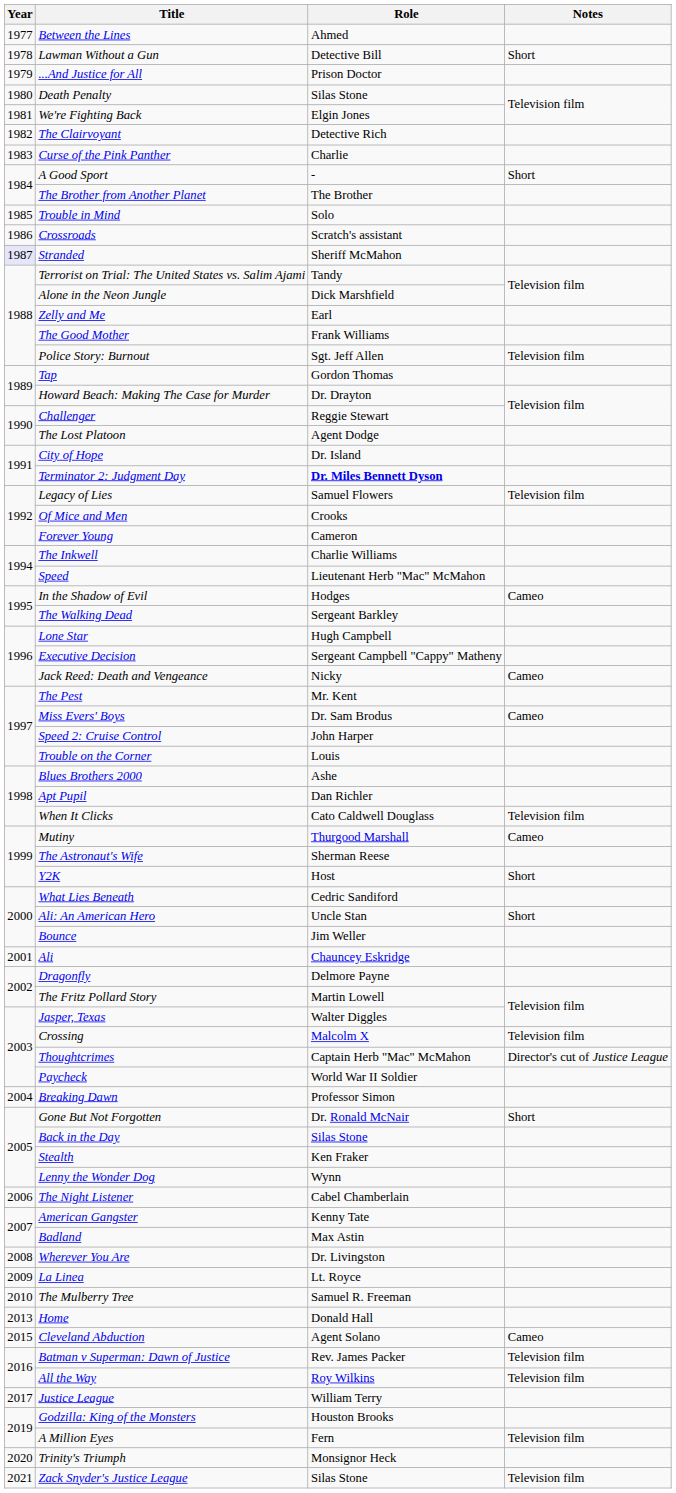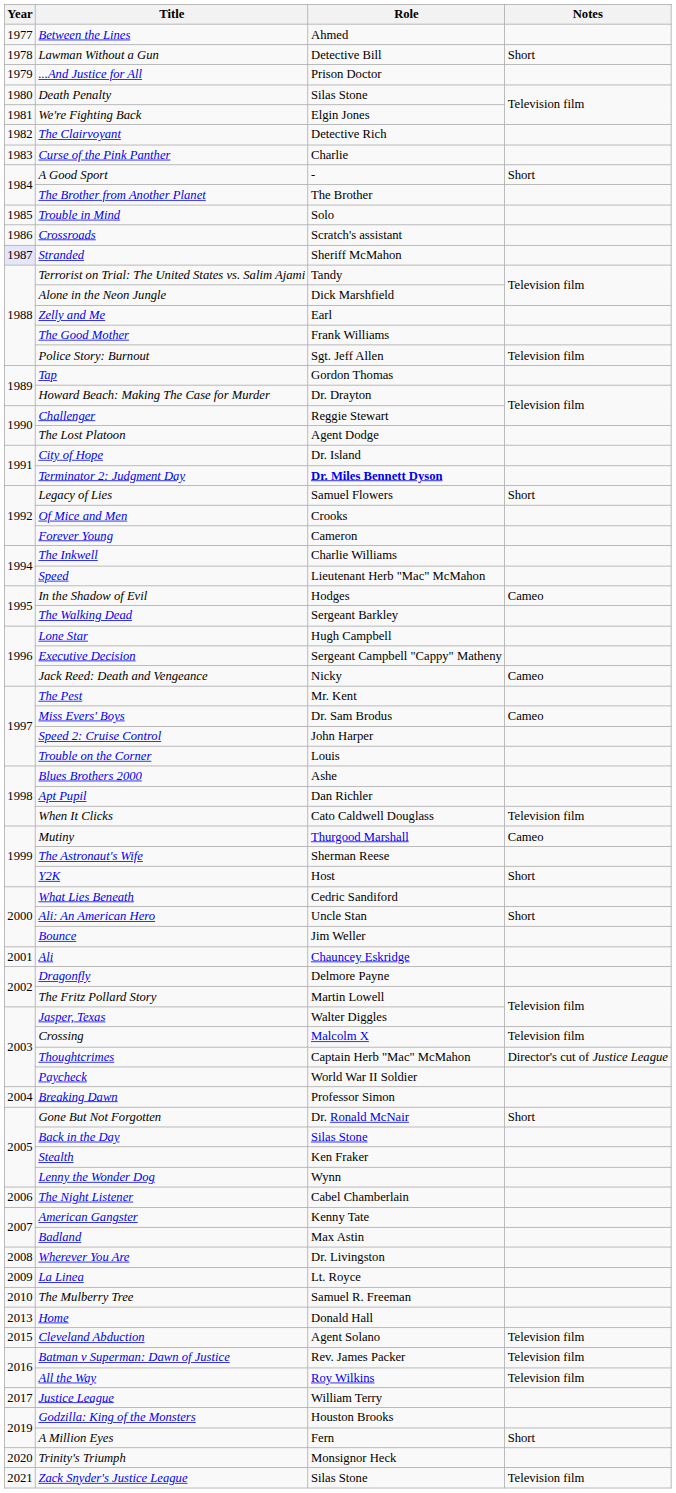Legacy of Lies | Notes: Television film -> Short
Cleveland Abduction | Notes: Cameo -> Television film
A Million Eyes | Notes: Television film -> Short
